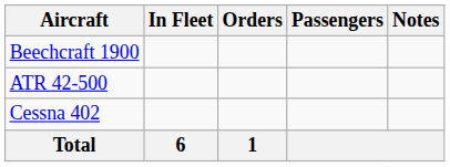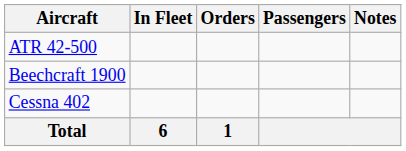rows swapped: ATR 42-500 <-> Beechcraft 1900
